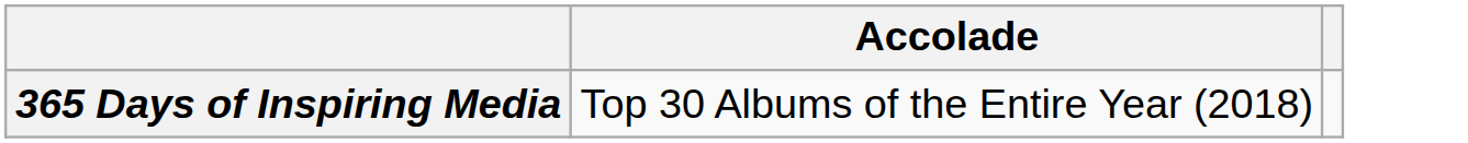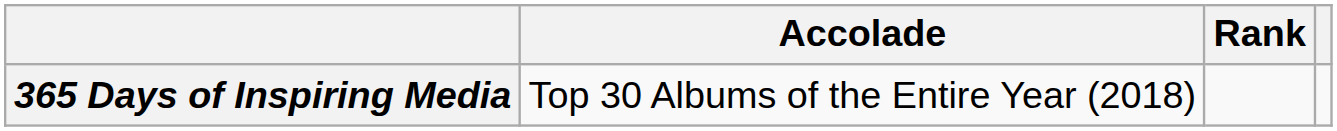+ column: Rank
